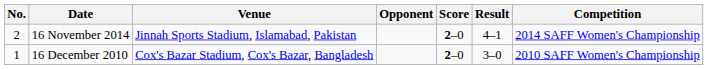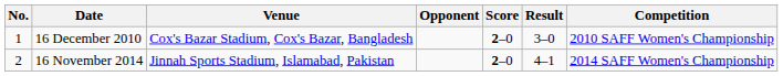rows swapped: 16 December 2010 <-> 16 November 2014
